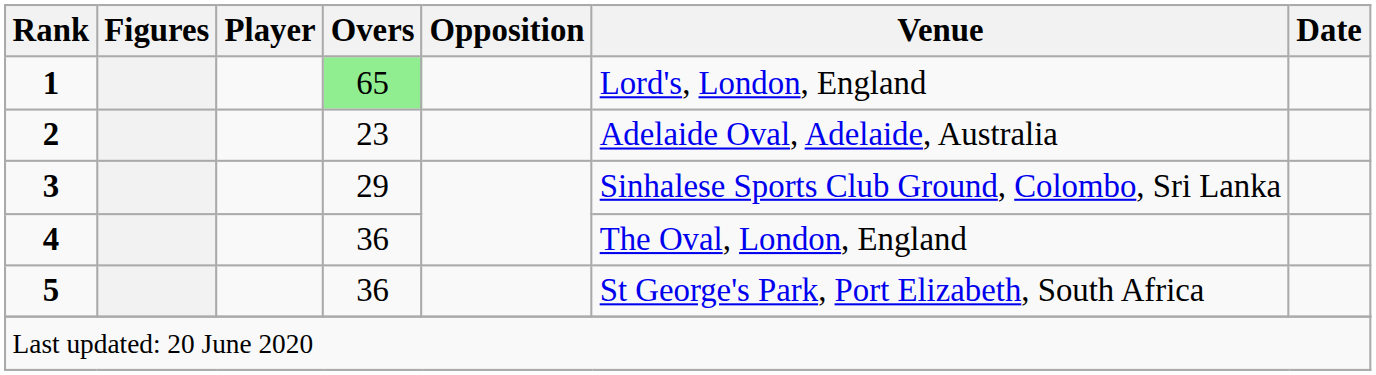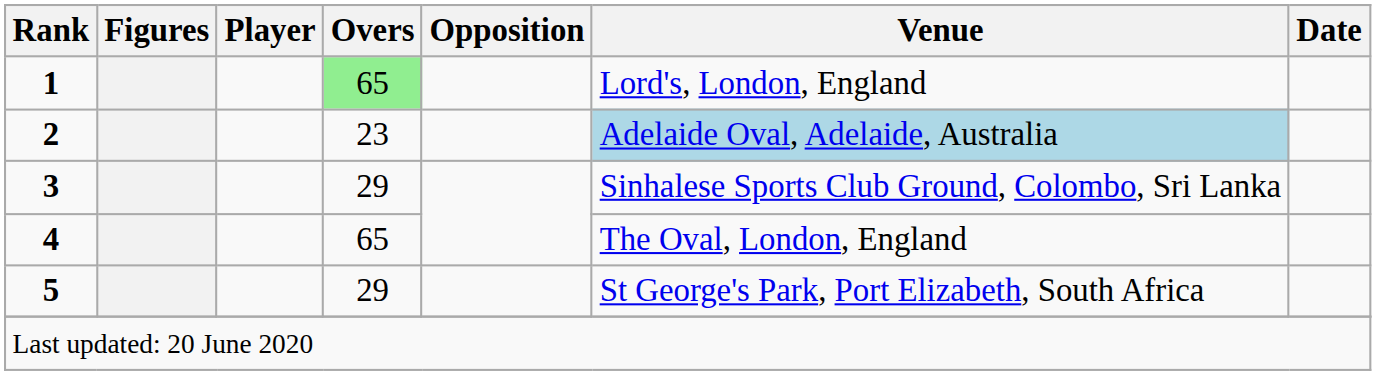2 | Venue: no background -> lightblue background
4 | Overs: 36 -> 65
5 | Overs: 36 -> 29
